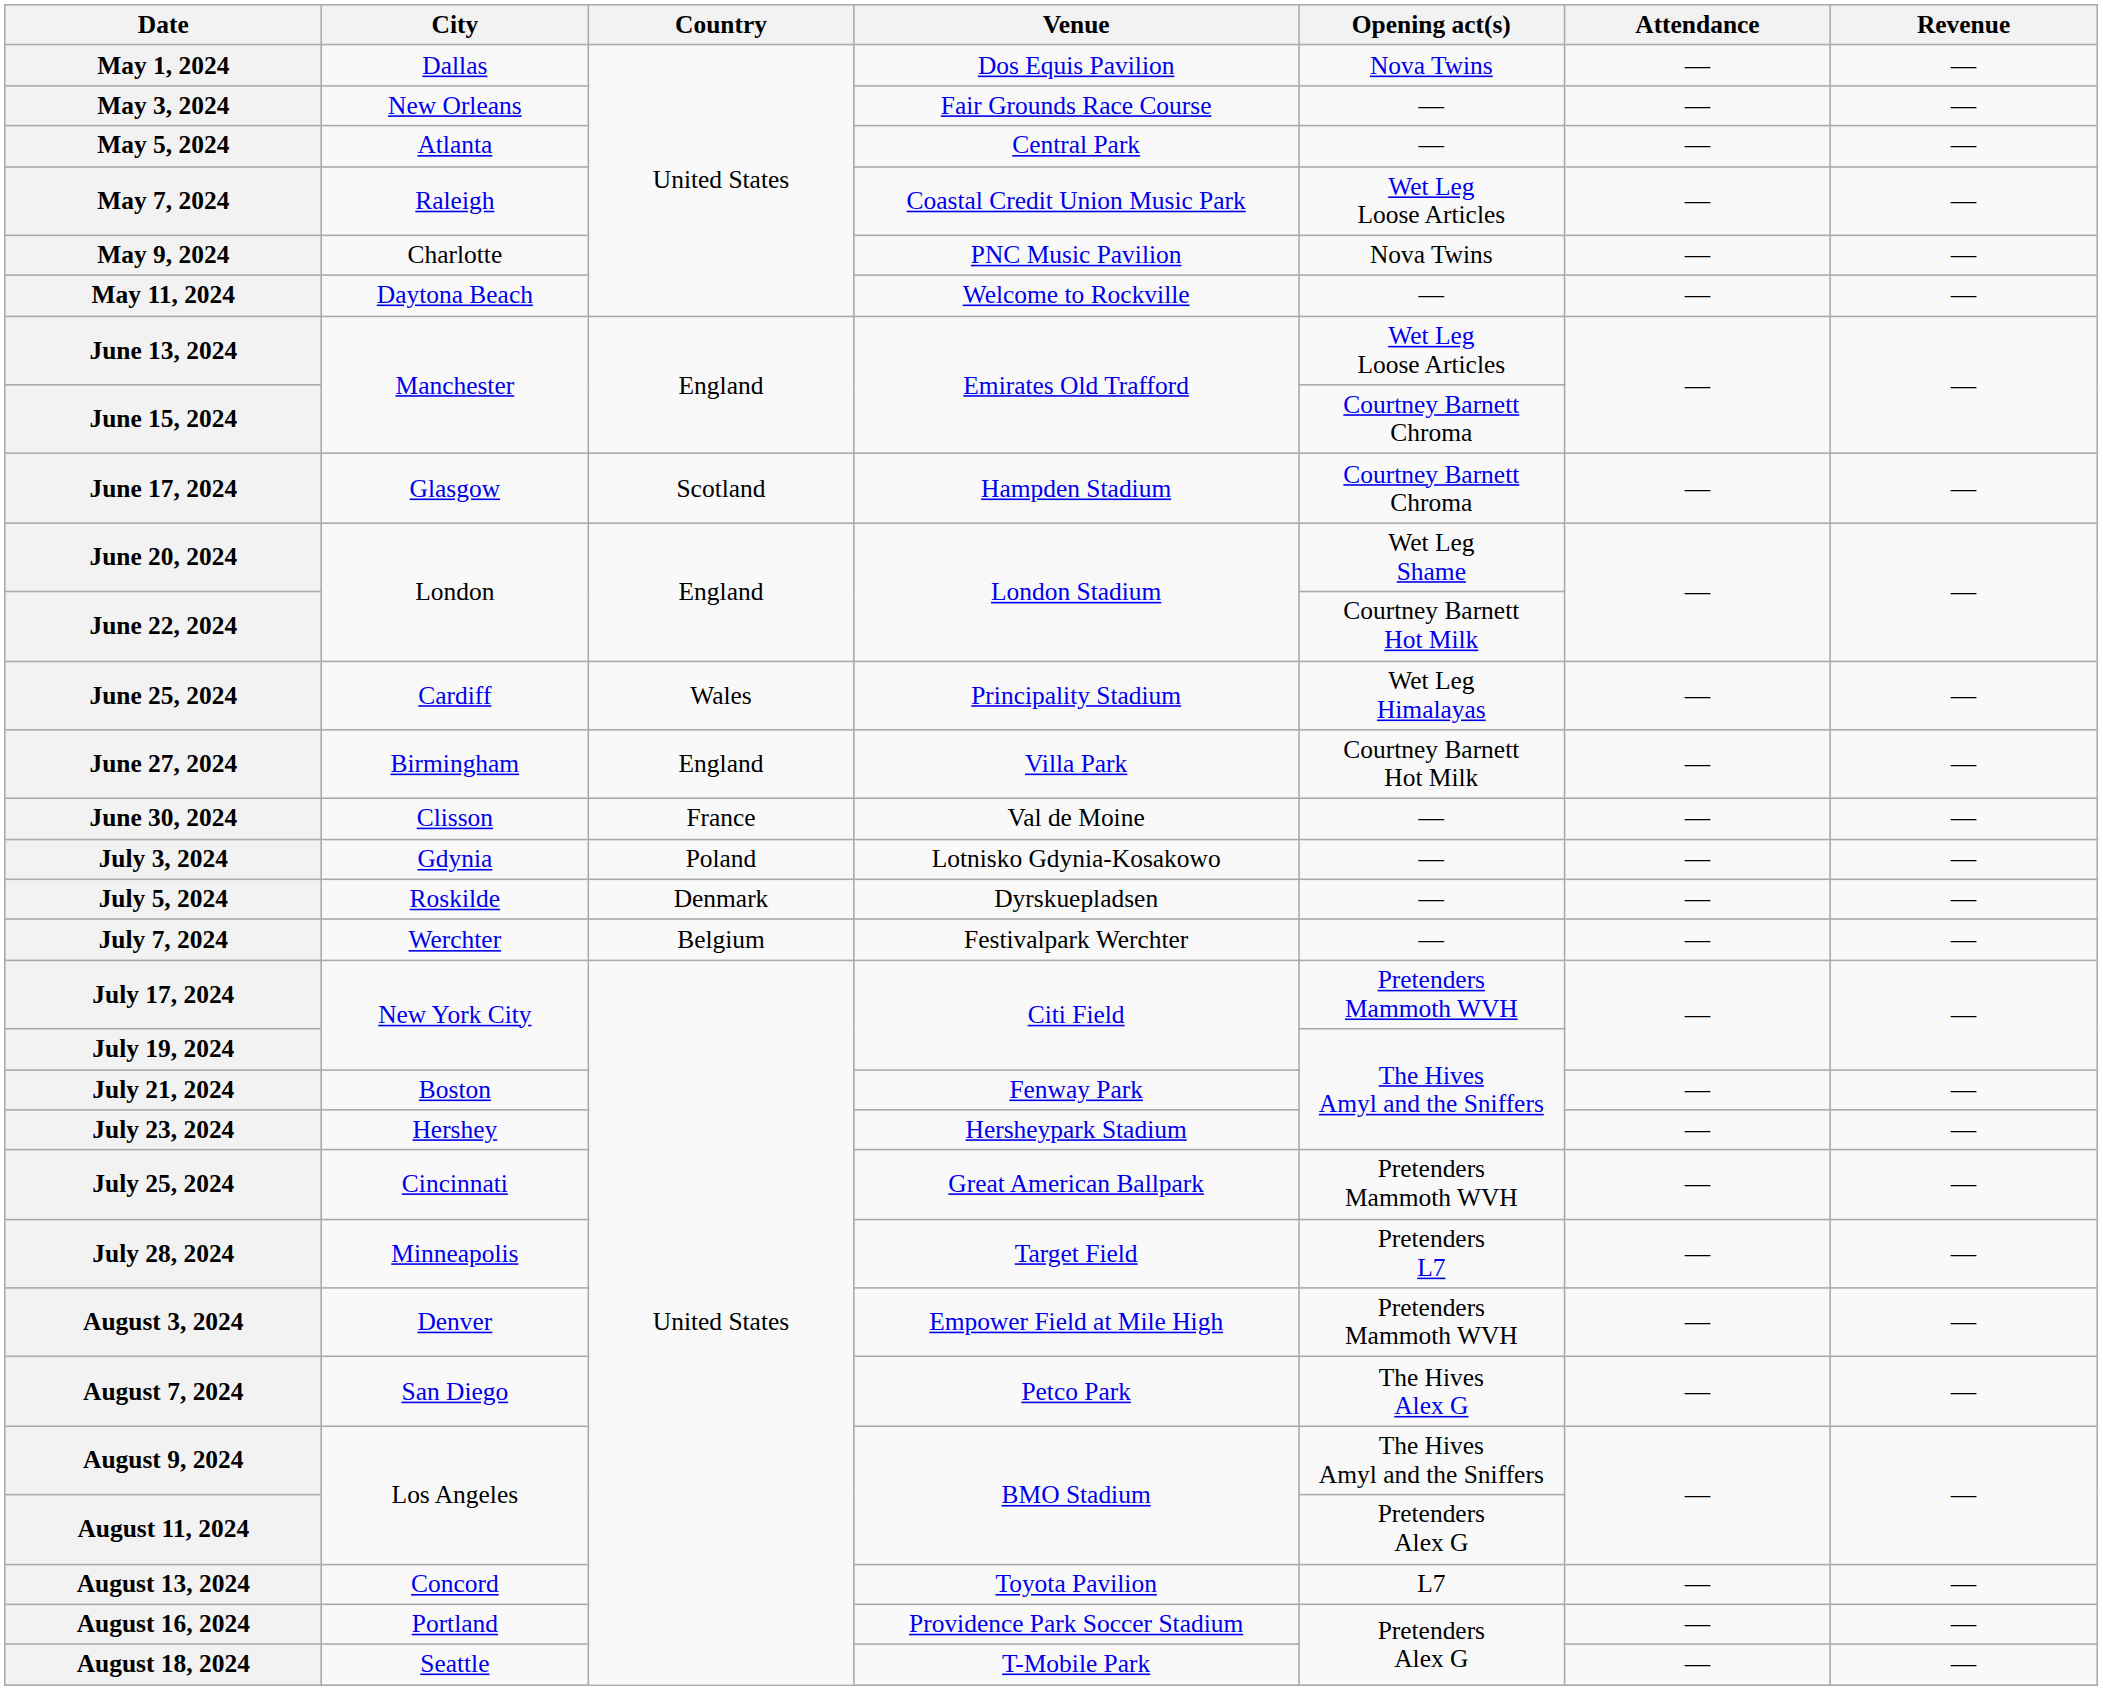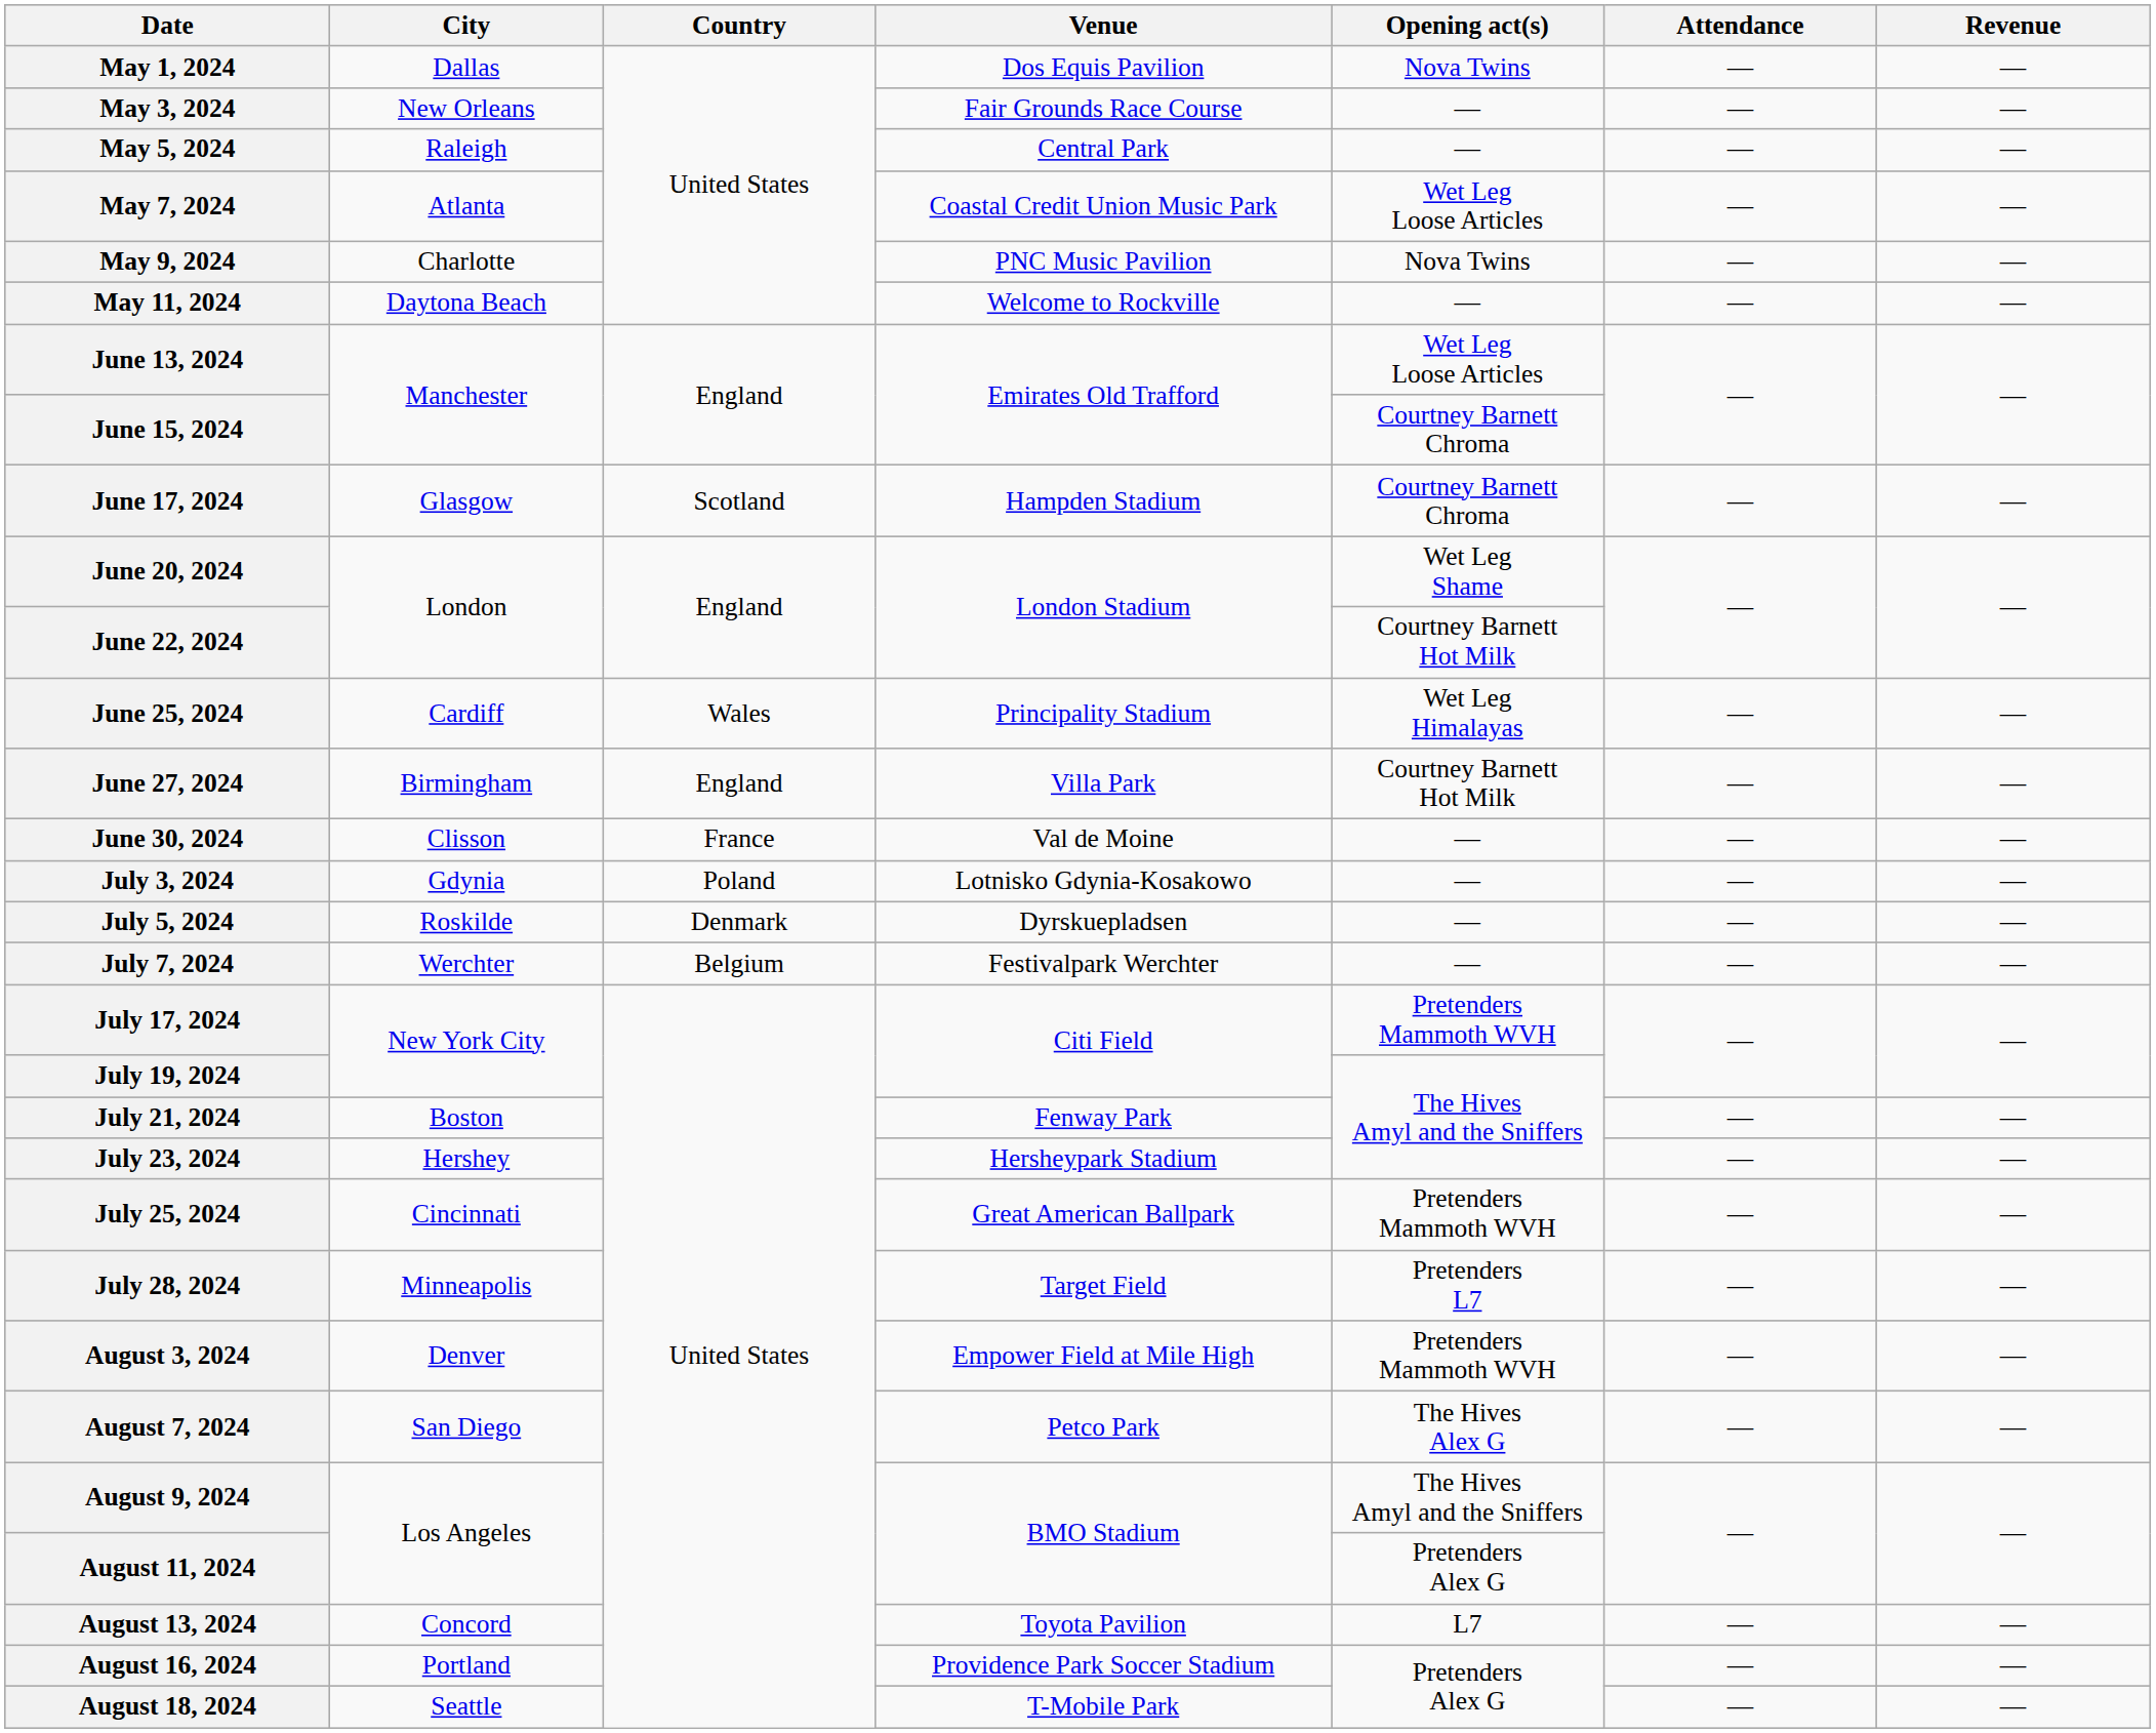May 5, 2024 | City: Atlanta -> Raleigh
May 7, 2024 | City: Raleigh -> Atlanta
